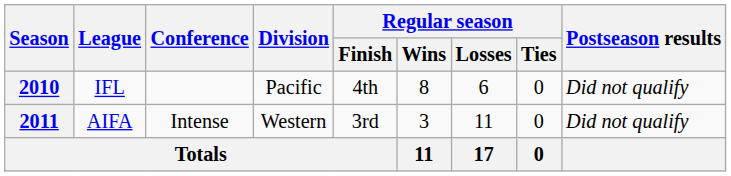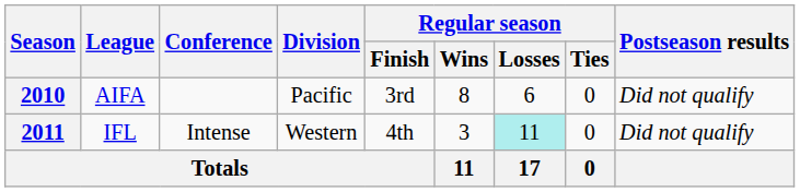2010 | League: IFL -> AIFA
2010 | Regular season / Finish: 4th -> 3rd
2011 | League: AIFA -> IFL
2011 | Regular season / Finish: 3rd -> 4th
2011 | Regular season / Losses: no background -> paleturquoise background
